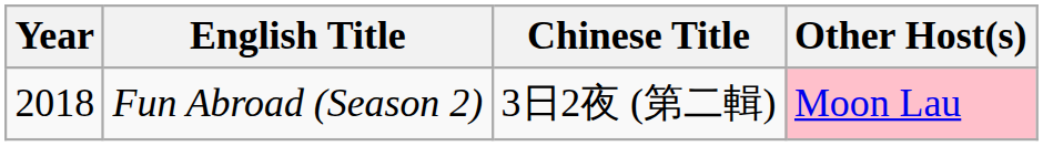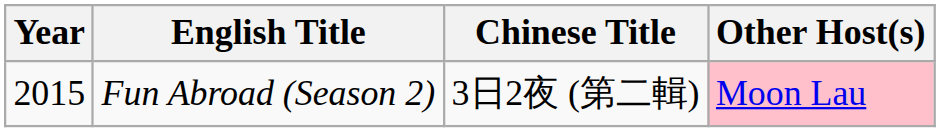Fun Abroad (Season 2) | Year: 2018 -> 2015
